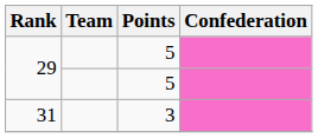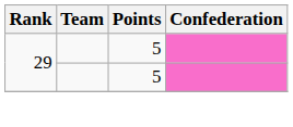- row: 31 | 3
